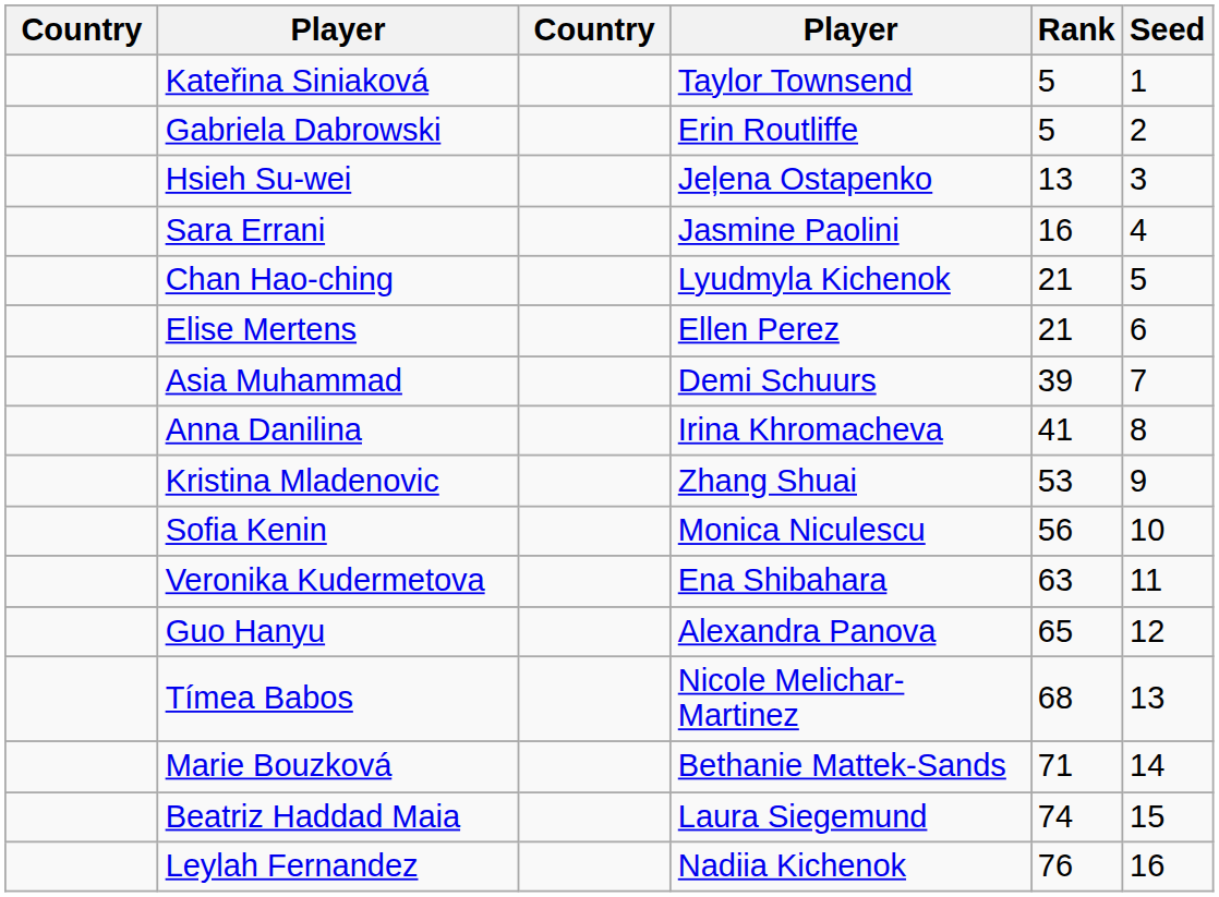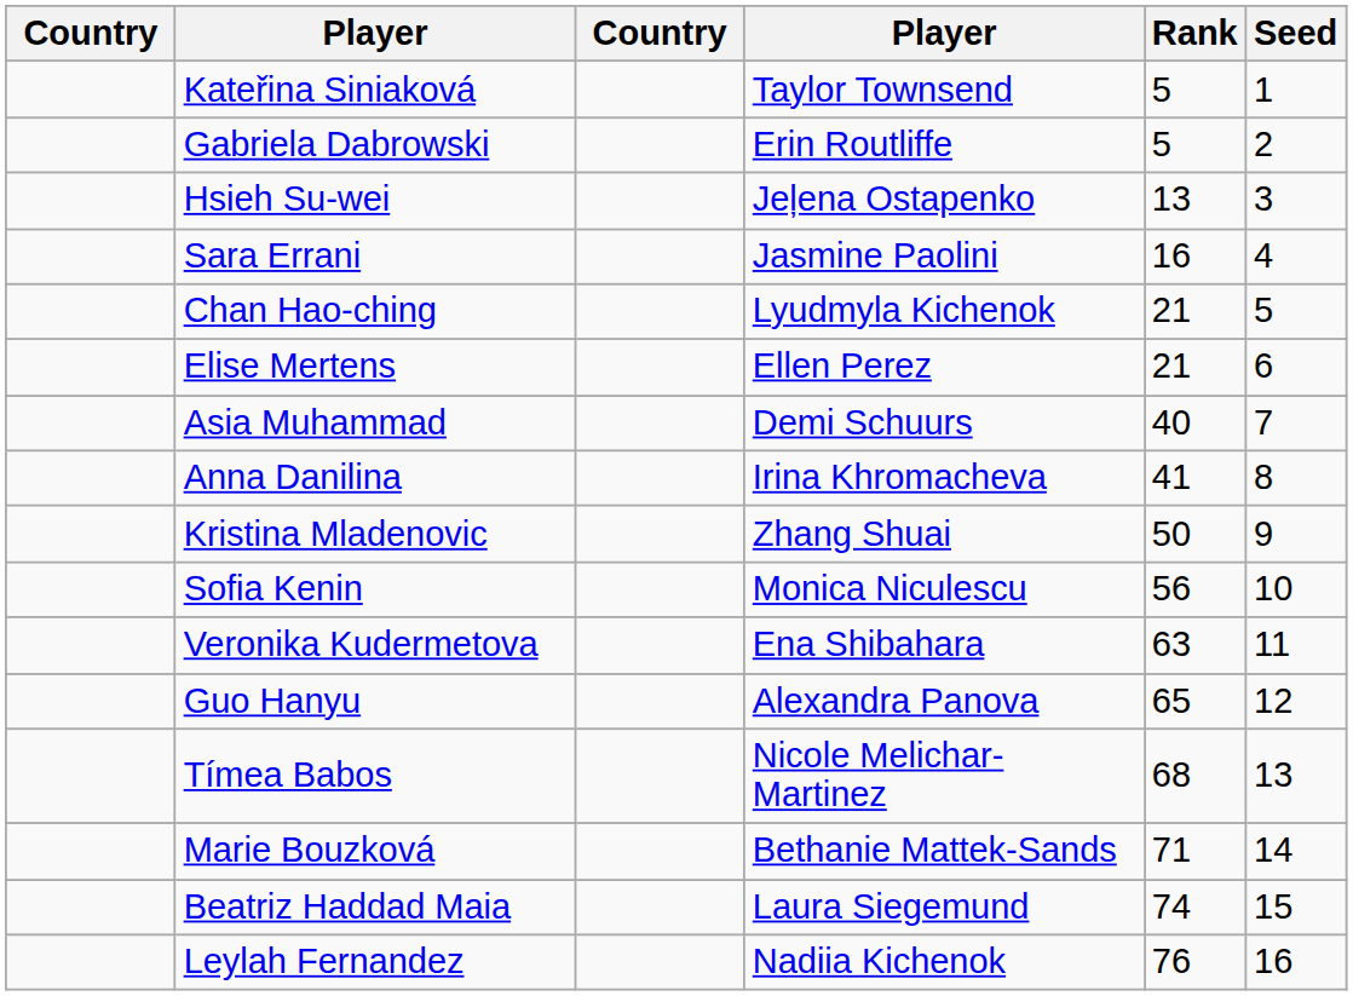Asia Muhammad | Rank: 39 -> 40
Kristina Mladenovic | Rank: 53 -> 50
